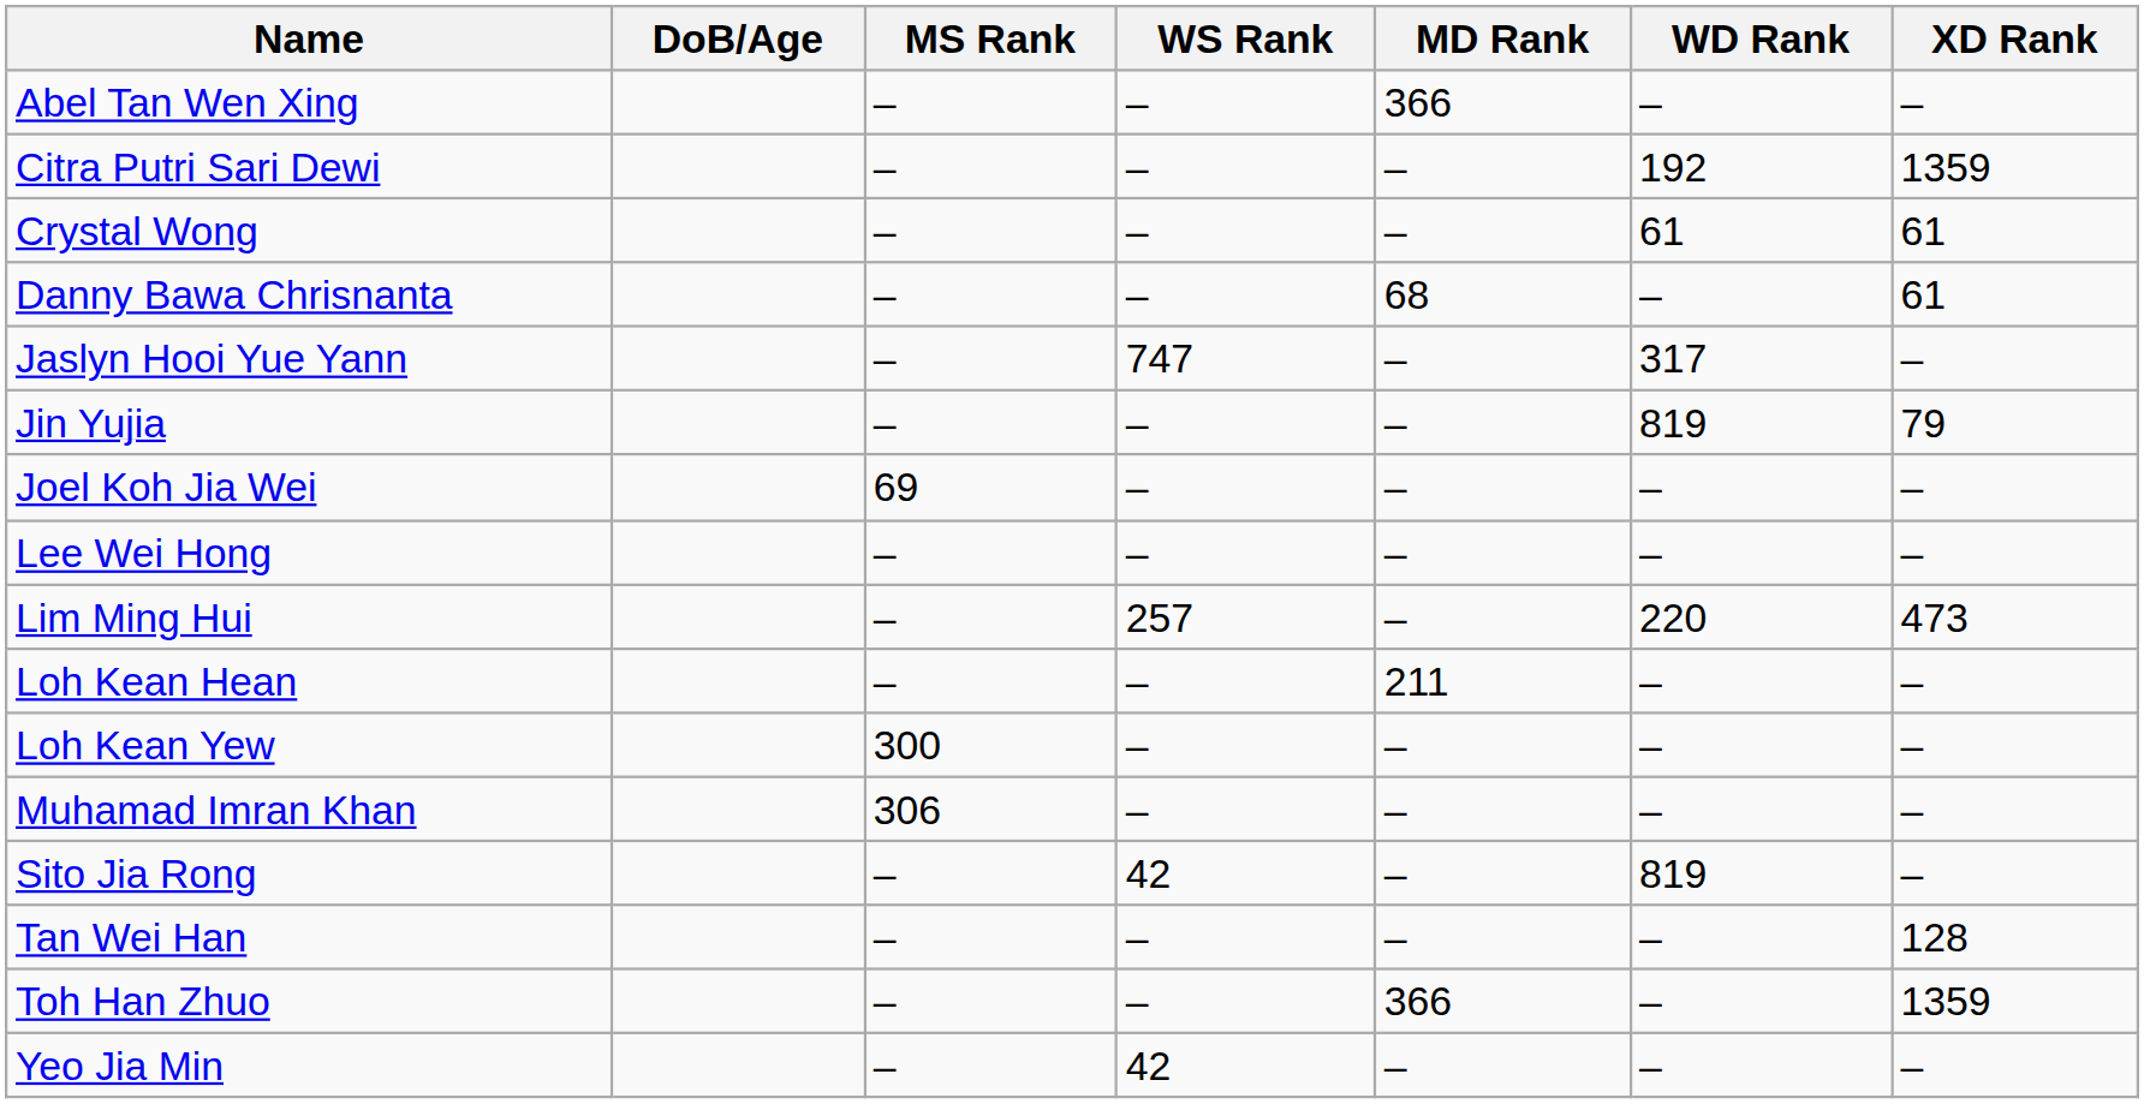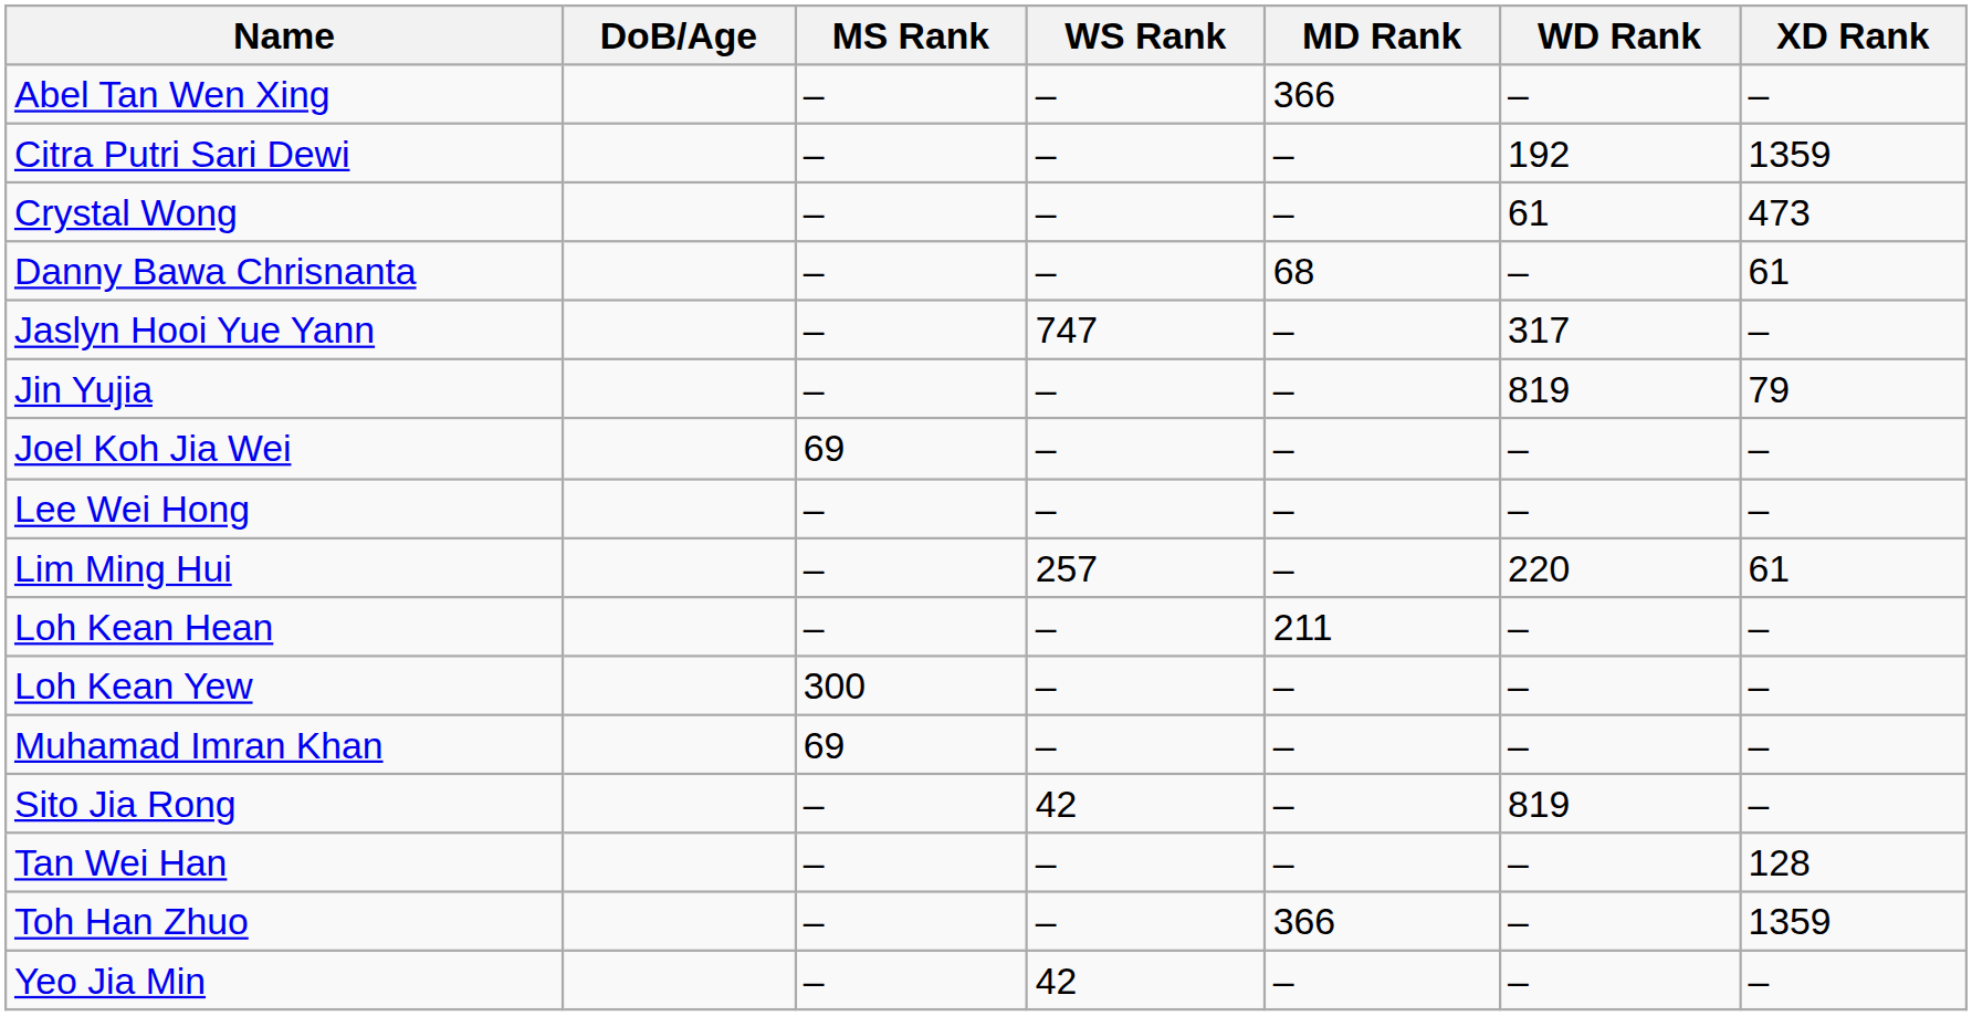Crystal Wong | XD Rank: 61 -> 473
Lim Ming Hui | XD Rank: 473 -> 61
Muhamad Imran Khan | MS Rank: 306 -> 69
